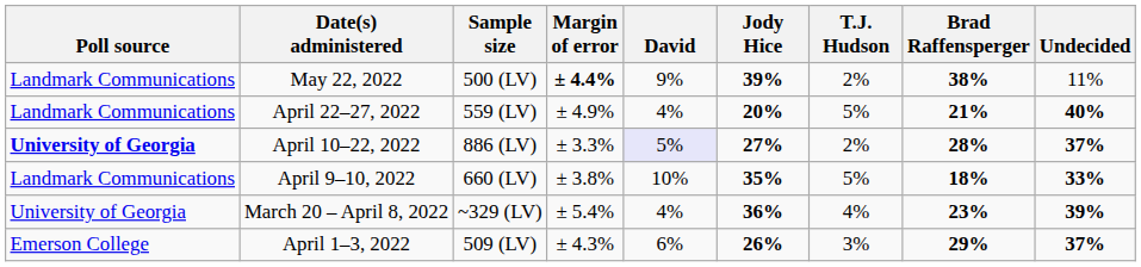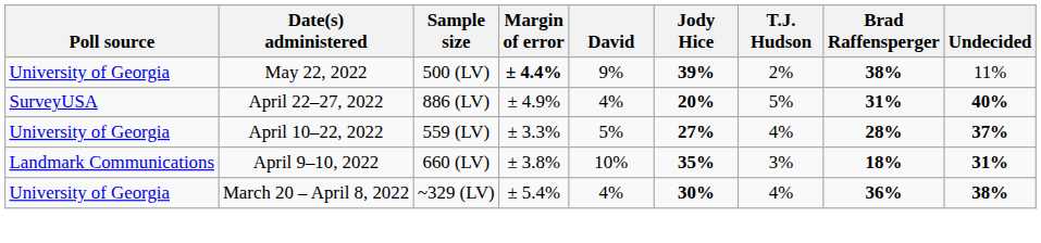May 22, 2022 | Poll source: Landmark Communications -> University of Georgia
April 22–27, 2022 | Poll source: Landmark Communications -> SurveyUSA
April 22–27, 2022 | Sample size: 559 (LV) -> 886 (LV)
April 22–27, 2022 | Brad Raffensperger: 21% -> 31%
April 10–22, 2022 | Poll source: bold -> normal
April 10–22, 2022 | Sample size: 886 (LV) -> 559 (LV)
April 10–22, 2022 | David: lavender background -> no background
April 10–22, 2022 | T.J. Hudson: 2% -> 4%
April 9–10, 2022 | T.J. Hudson: 5% -> 3%
April 9–10, 2022 | Undecided: 33% -> 31%
March 20 – April 8, 2022 | Jody Hice: 36% -> 30%
March 20 – April 8, 2022 | Brad Raffensperger: 23% -> 36%
March 20 – April 8, 2022 | Undecided: 39% -> 38%
- row: Emerson College | April 1–3, 2022 | 509 (LV) | ± 4.3% | 6% | 26% | 3% | 29% | 37%
